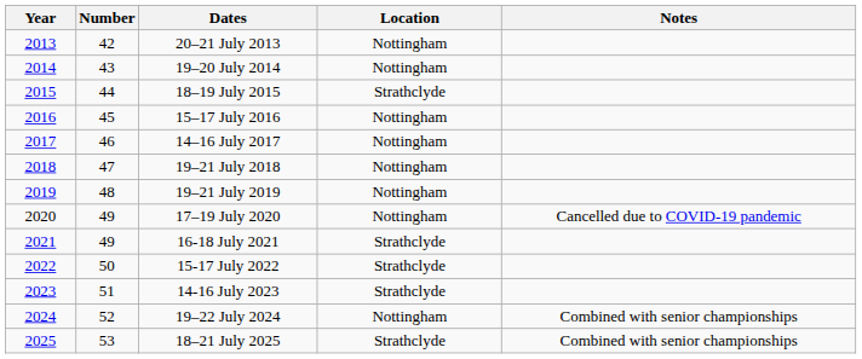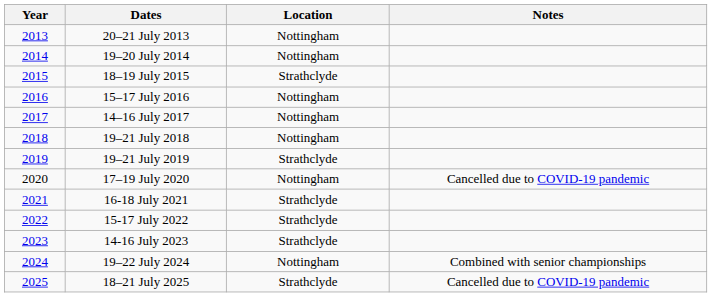- column: Number | 42 | 43 | 44 | 45 | 46 | 47 | 48 | 49 | 49 | 50 | 51 | 52 | 53
19–21 July 2019 | Location: Nottingham -> Strathclyde
18–21 July 2025 | Notes: Combined with senior championships -> Cancelled due to COVID-19 pandemic
